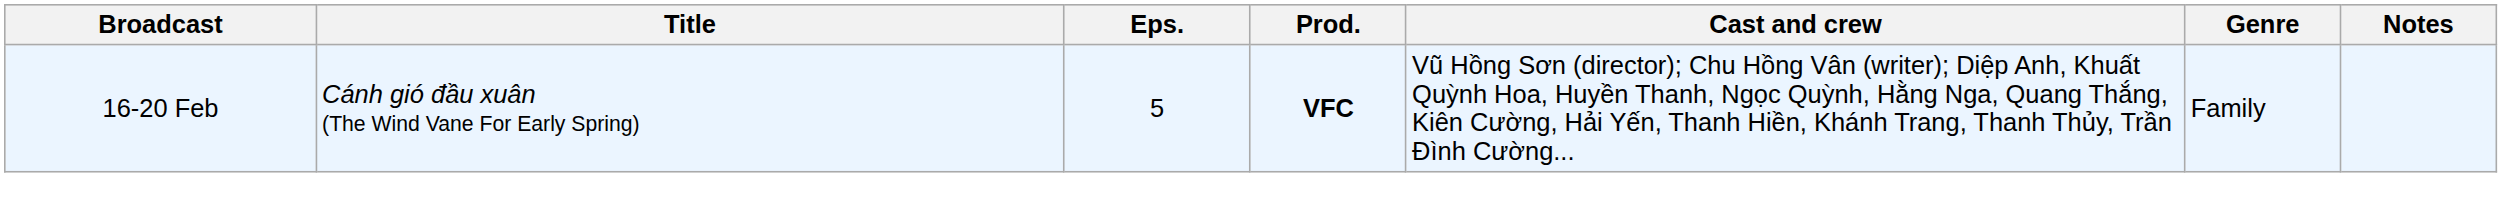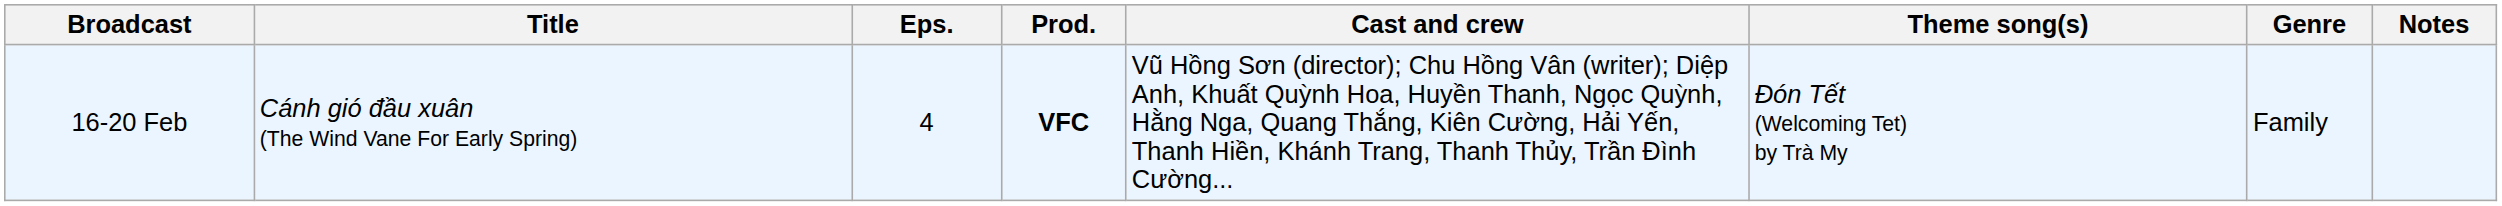+ column: Theme song(s) | Đón Tết (Welcoming Tet) by Trà My
16-20 Feb | Eps.: 5 -> 4
